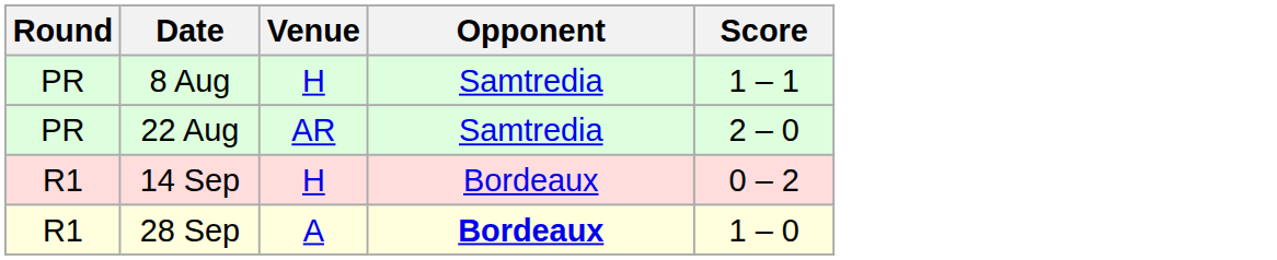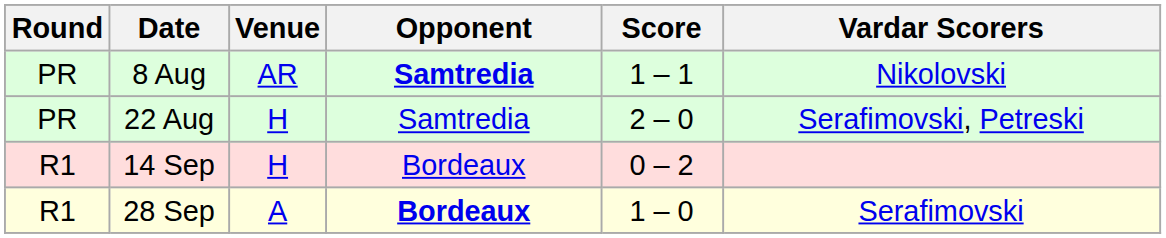+ column: Vardar Scorers | Nikolovski | Serafimovski, Petreski | Serafimovski
8 Aug | Venue: H -> AR
8 Aug | Opponent: normal -> bold
22 Aug | Venue: AR -> H
